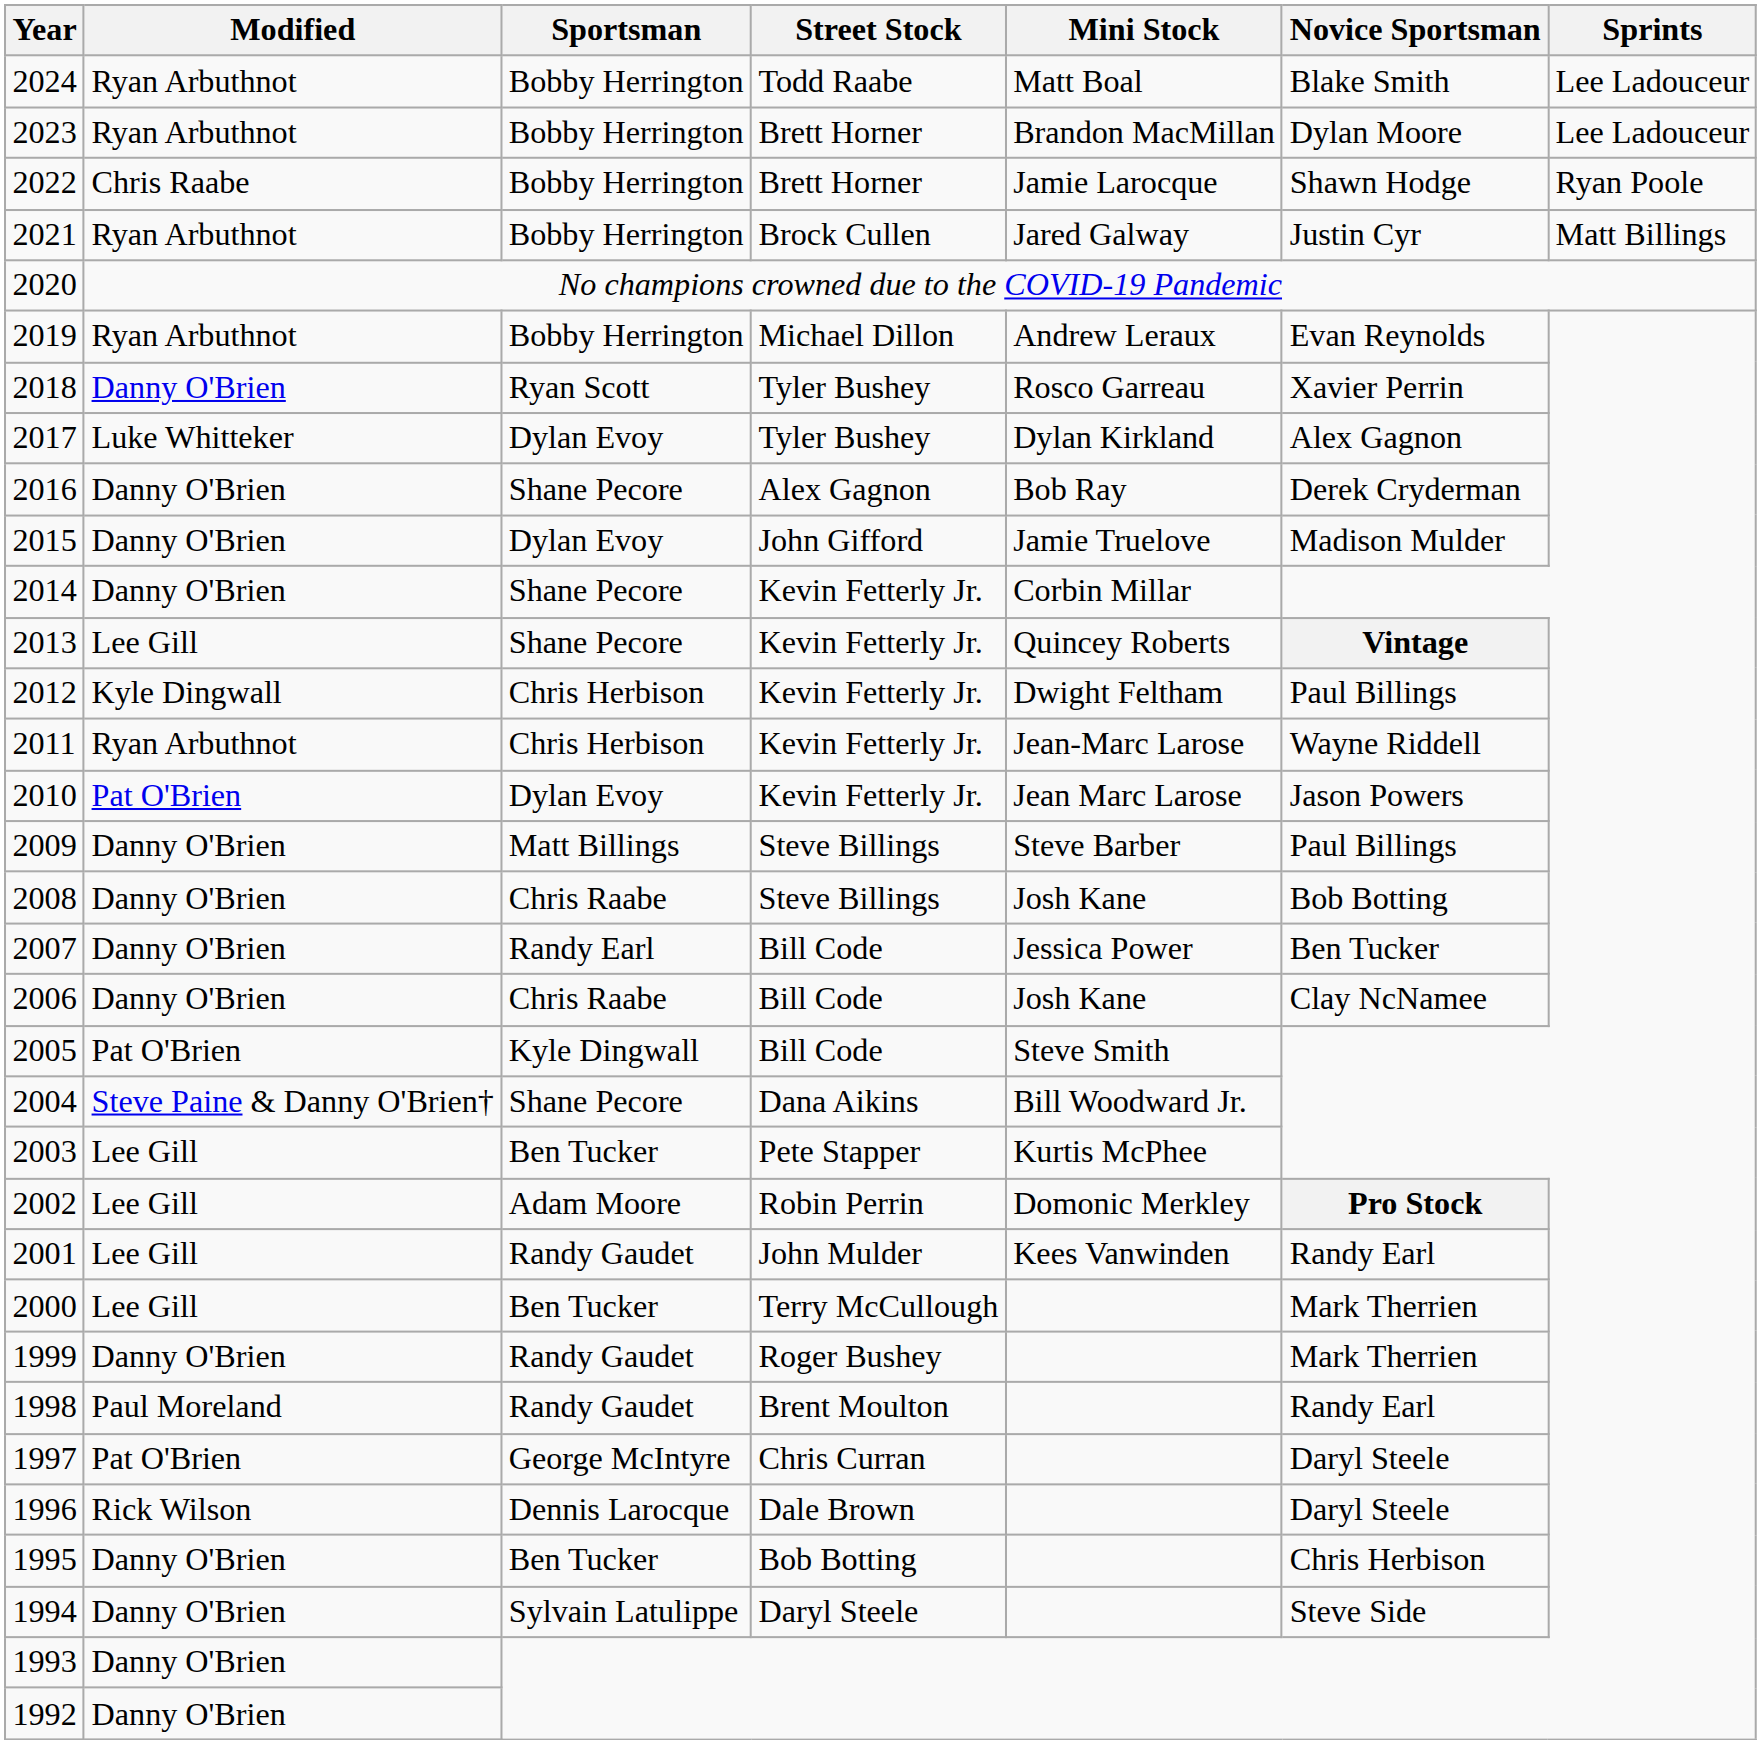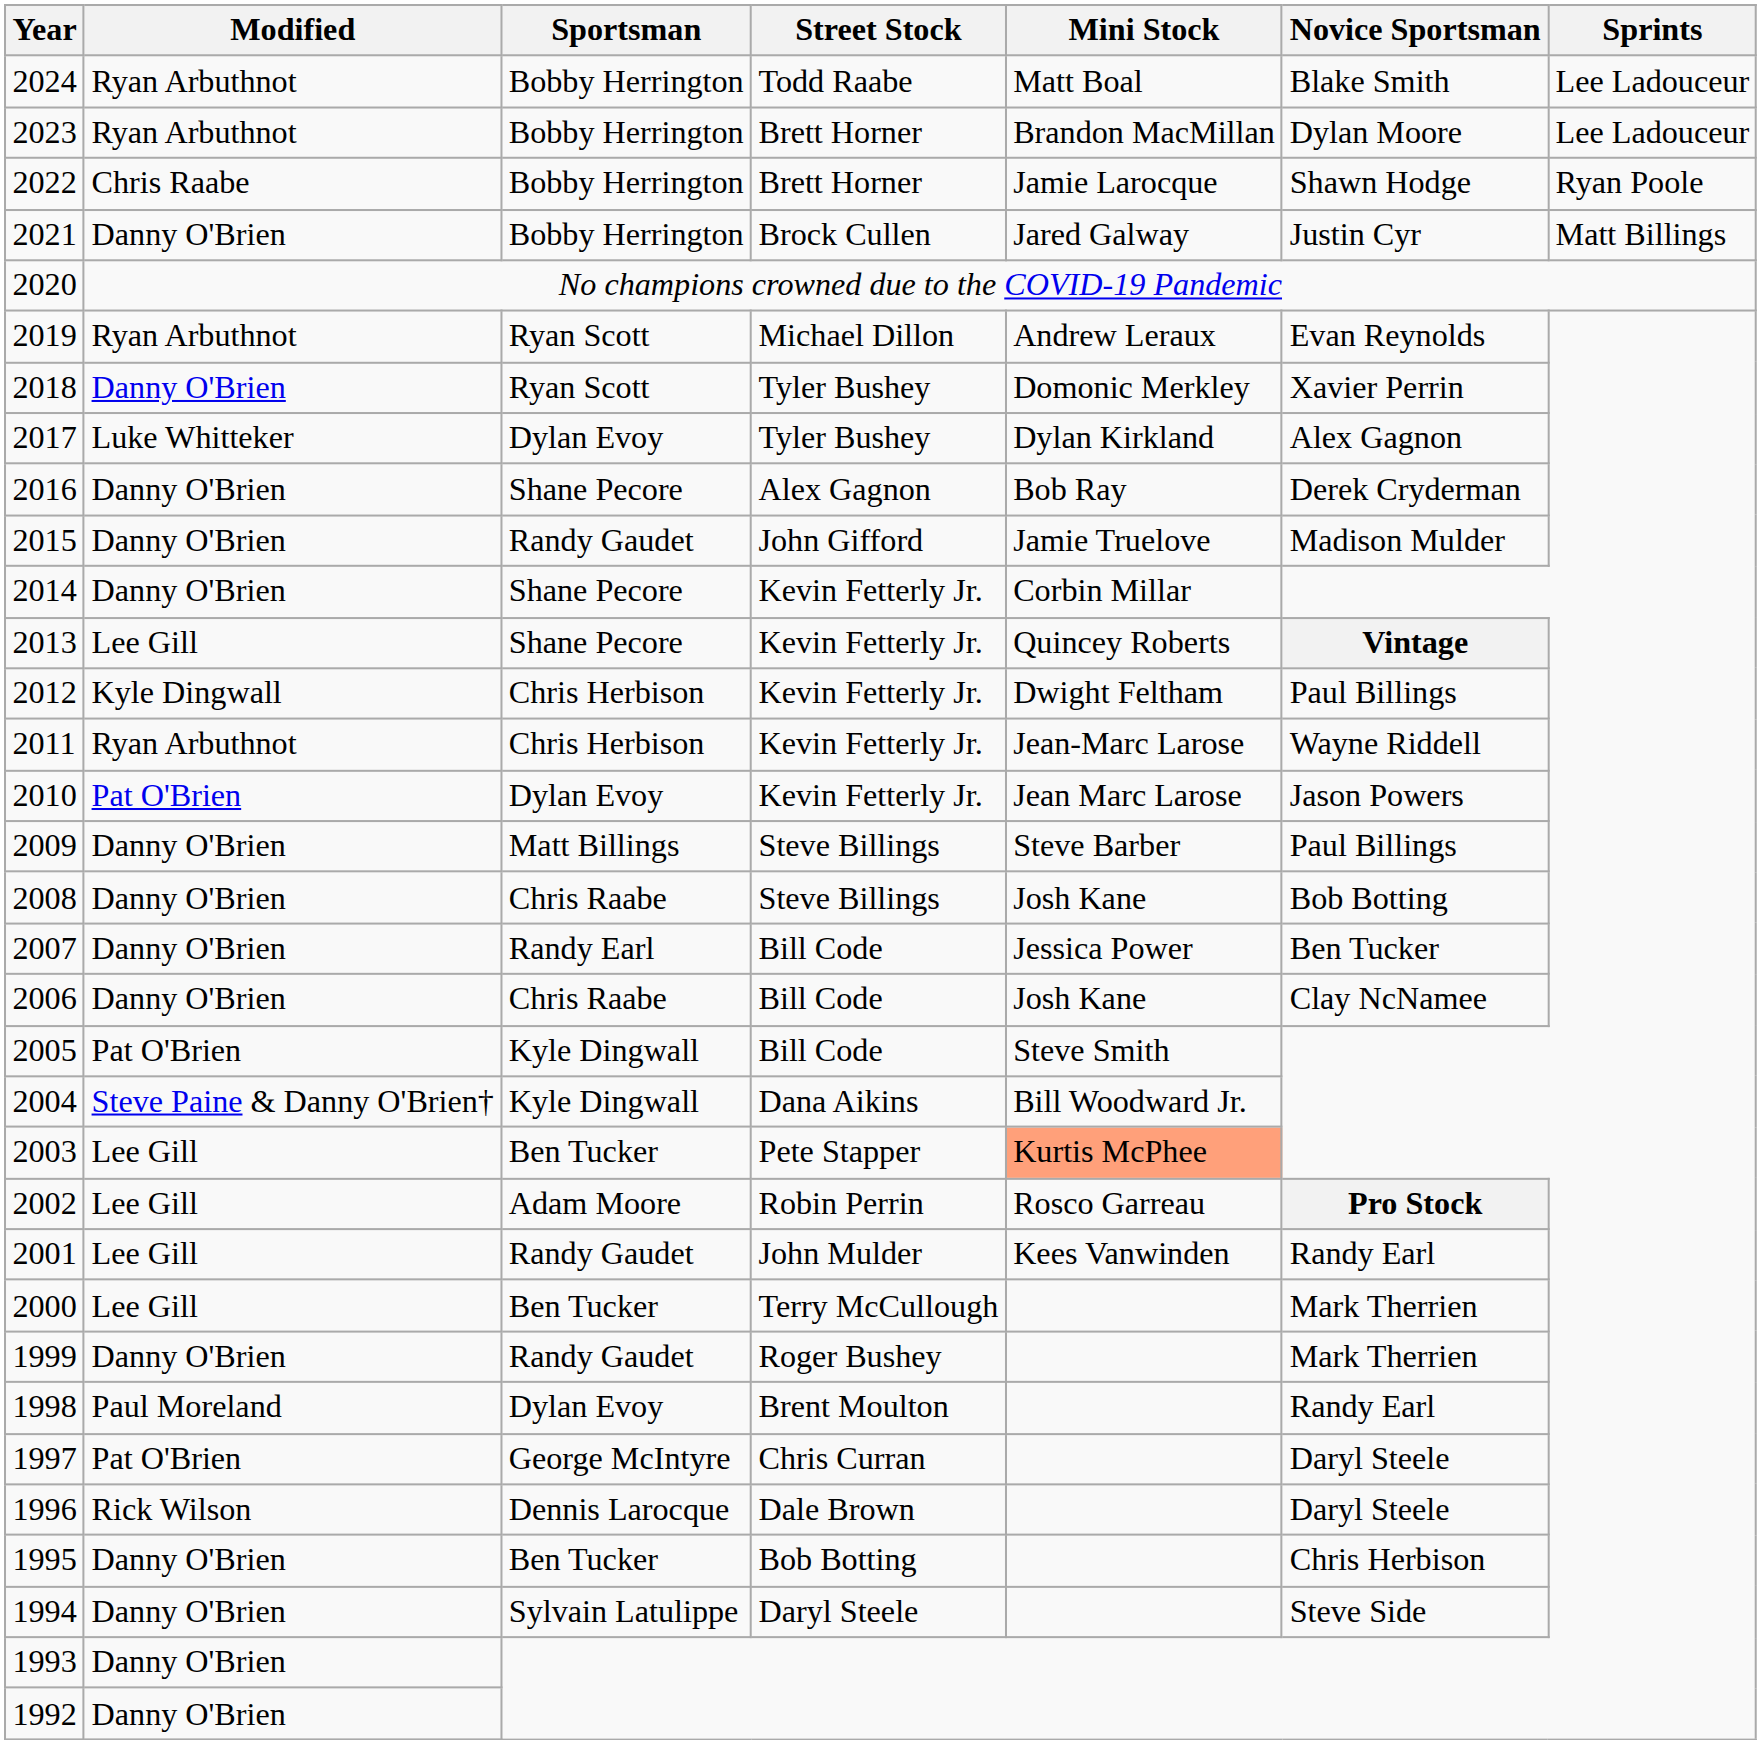2021 | Modified: Ryan Arbuthnot -> Danny O'Brien
2019 | Sportsman: Bobby Herrington -> Ryan Scott
2018 | Mini Stock: Rosco Garreau -> Domonic Merkley
2015 | Sportsman: Dylan Evoy -> Randy Gaudet
2004 | Sportsman: Shane Pecore -> Kyle Dingwall
2003 | Mini Stock: no background -> lightsalmon background
2002 | Mini Stock: Domonic Merkley -> Rosco Garreau
1998 | Sportsman: Randy Gaudet -> Dylan Evoy
